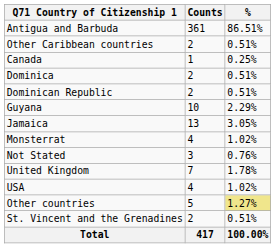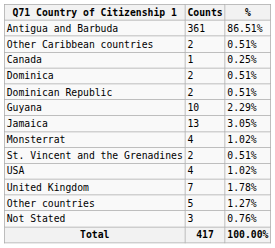rows swapped: St. Vincent and the Grenadines <-> Not Stated
rows swapped: United Kingdom <-> USA
Other countries | %: khaki background -> no background
